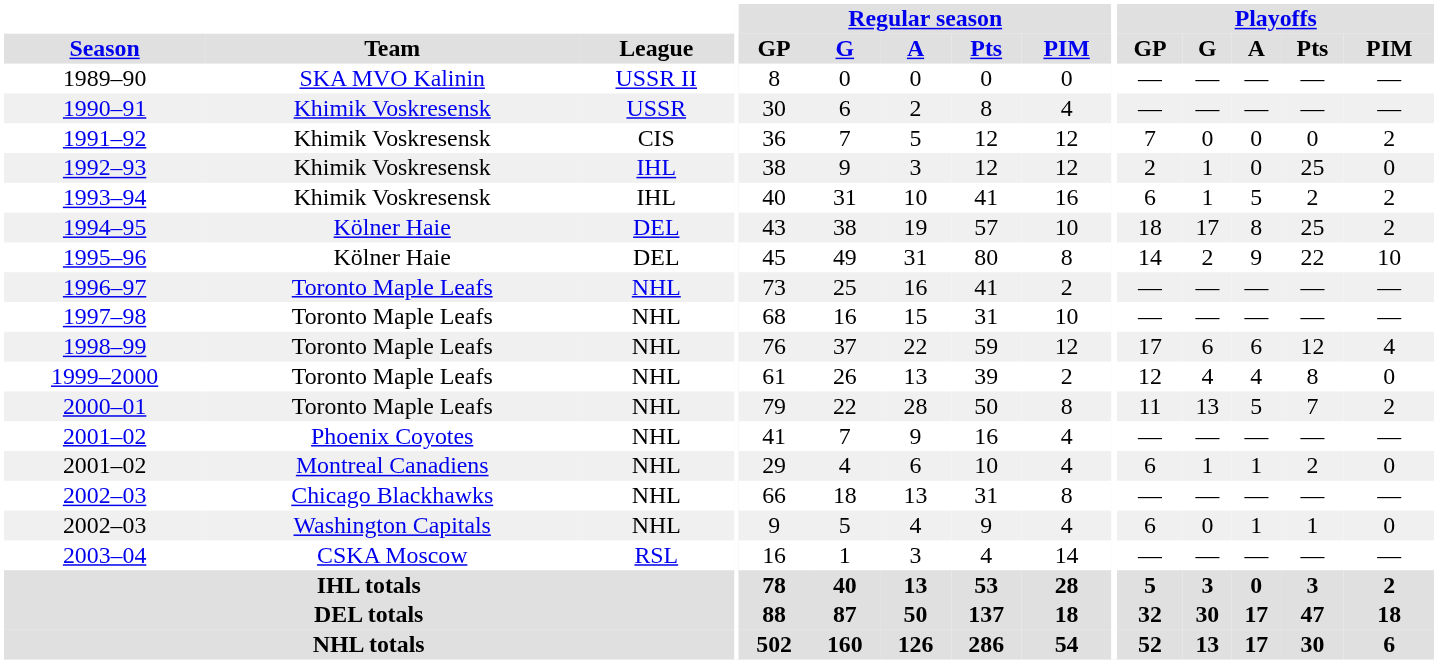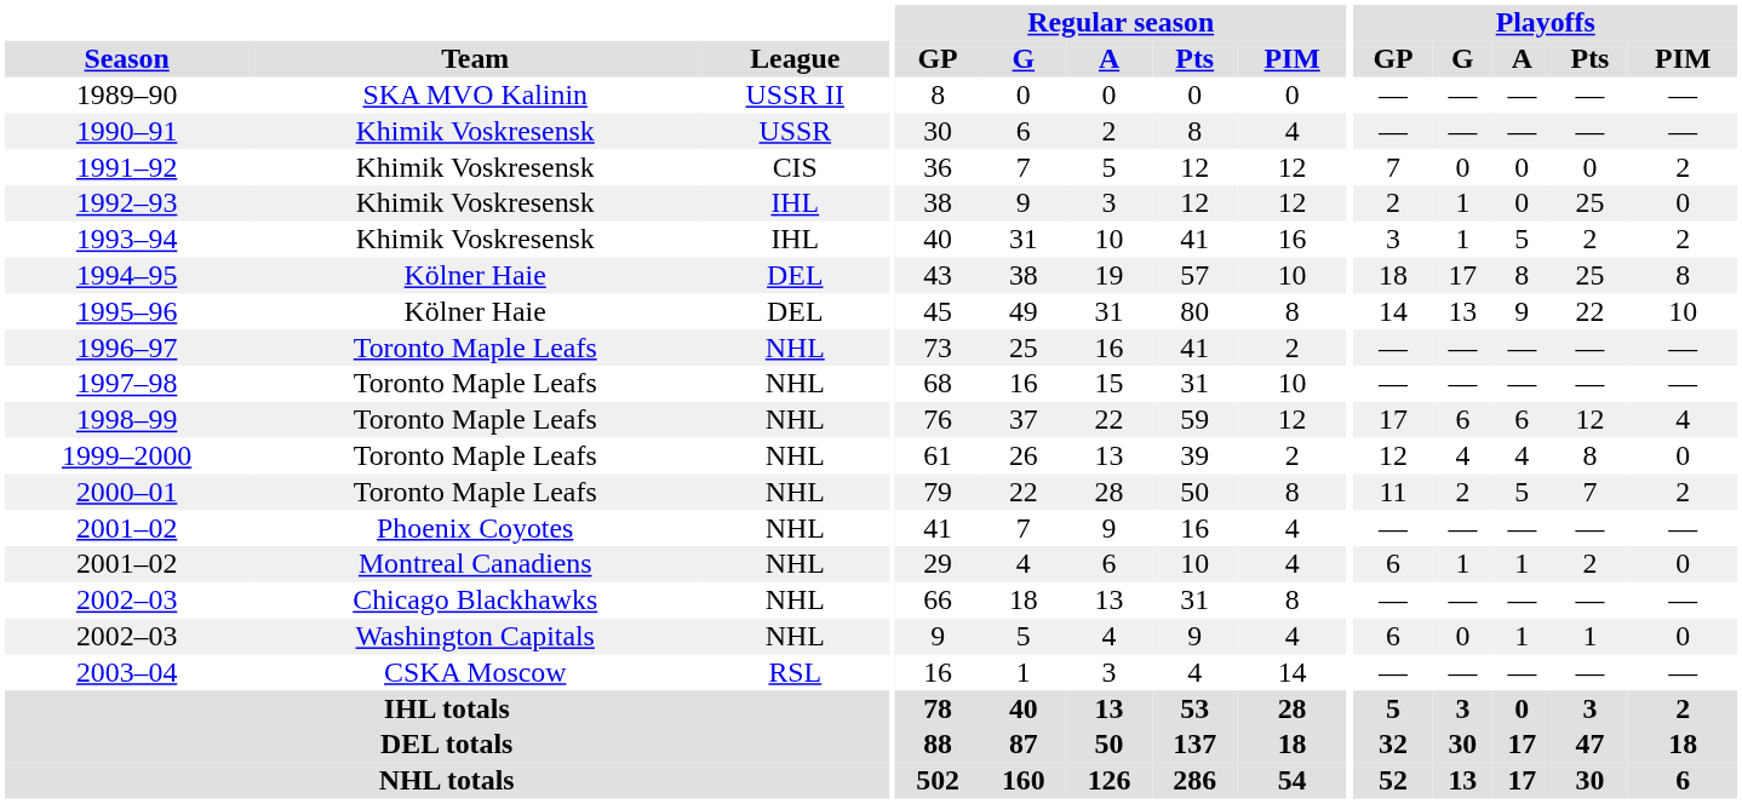1993–94 | Playoffs / GP: 6 -> 3
1994–95 | Playoffs / PIM: 2 -> 8
1995–96 | Playoffs / G: 2 -> 13
2000–01 | Playoffs / G: 13 -> 2
